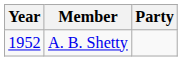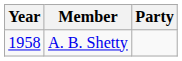A. B. Shetty | Year: 1952 -> 1958
